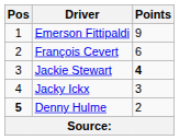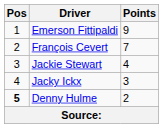François Cevert | Points: 6 -> 7
Jackie Stewart | Points: bold -> normal
